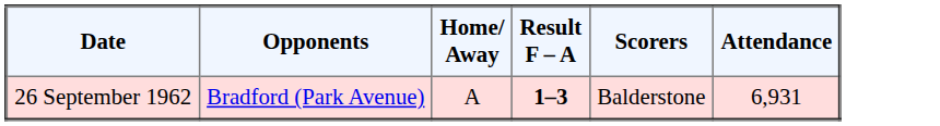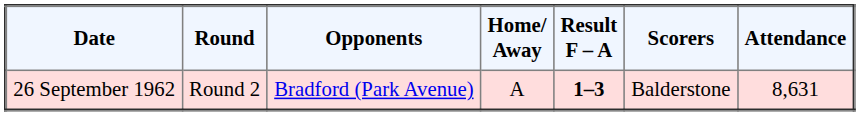+ column: Round | Round 2
26 September 1962 | Attendance: 6,931 -> 8,631
